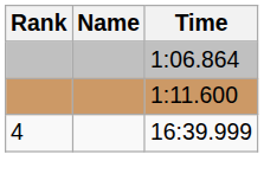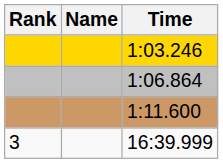+ row: 1:03.246
16:39.999 | Rank: 4 -> 3
